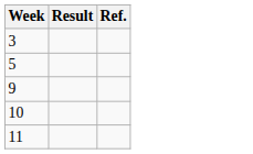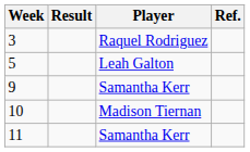+ column: Player | Raquel Rodriguez | Leah Galton | Samantha Kerr | Madison Tiernan | Samantha Kerr
